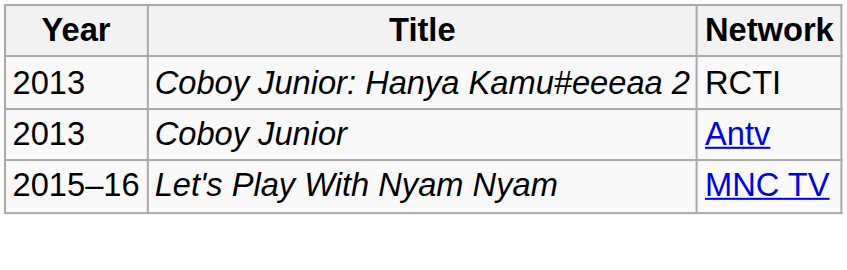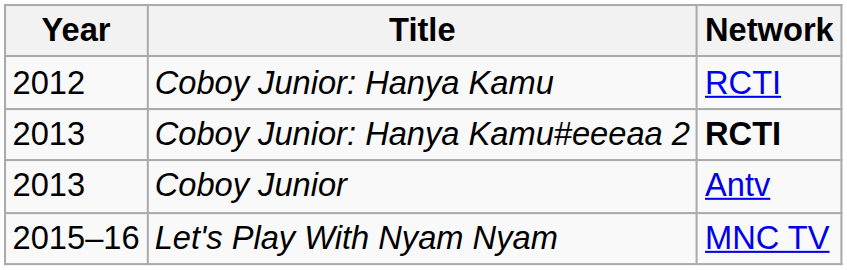+ row: 2012 | Coboy Junior: Hanya Kamu | RCTI
Coboy Junior: Hanya Kamu#eeeaa 2 | Network: normal -> bold
